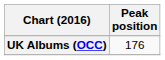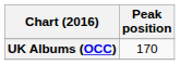UK Albums (OCC) | Peak position: 176 -> 170
